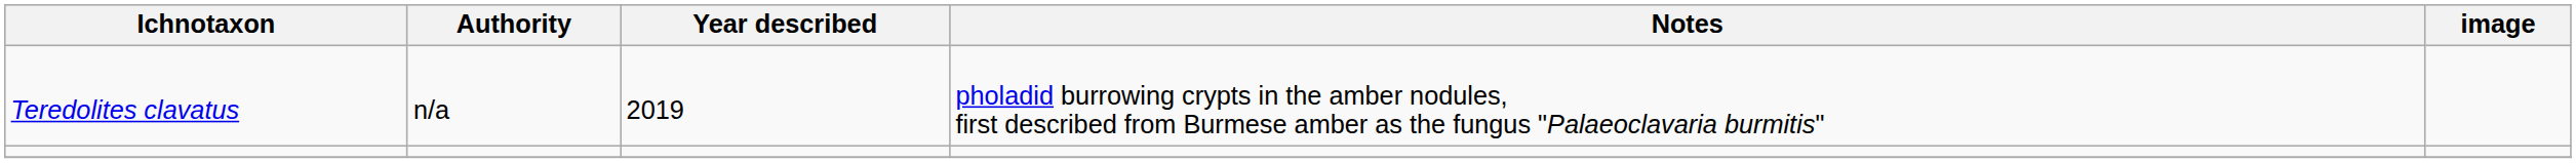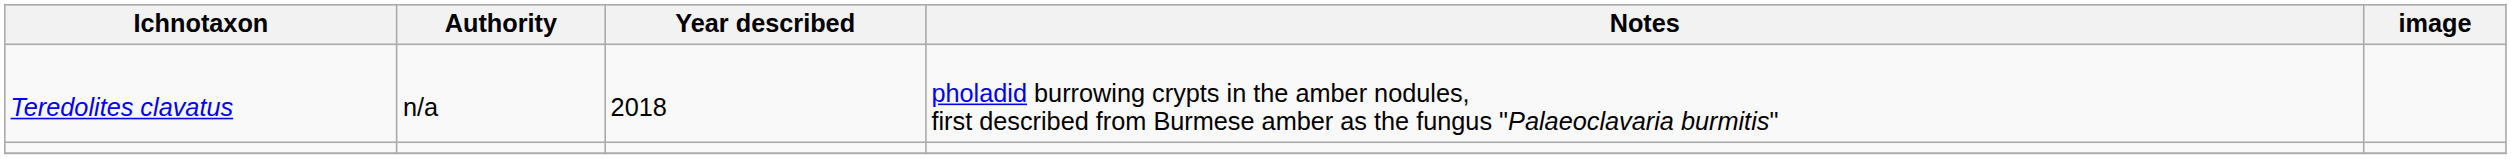Teredolites clavatus | Year described: 2019 -> 2018
